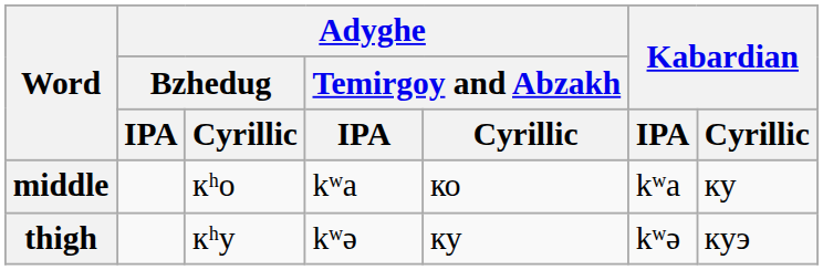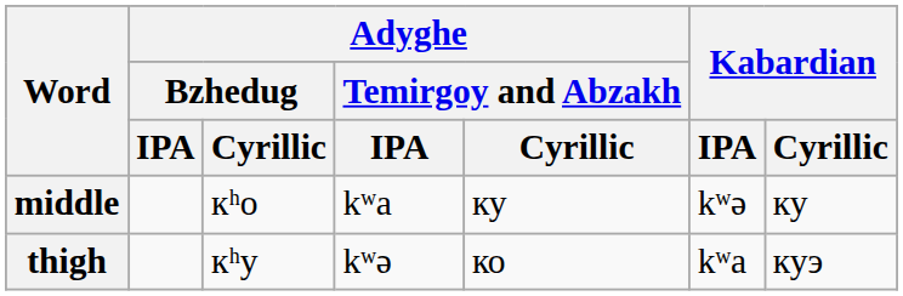middle | Adyghe / Temirgoy and Abzakh / Cyrillic: ко -> ку
middle | Kabardian / IPA: kʷa -> kʷə
thigh | Adyghe / Temirgoy and Abzakh / Cyrillic: ку -> ко
thigh | Kabardian / IPA: kʷə -> kʷa
